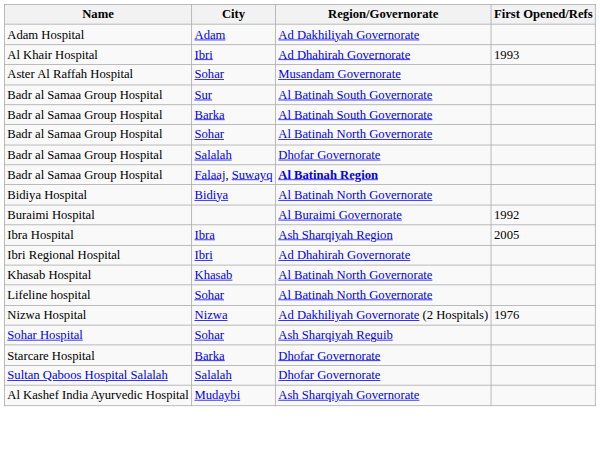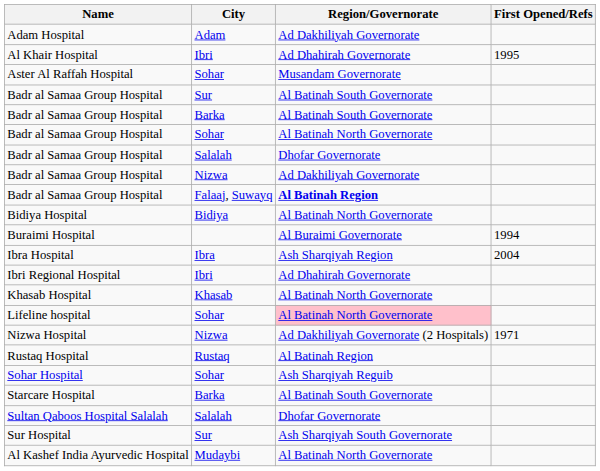Al Khair Hospital | First Opened/Refs: 1993 -> 1995
+ row: Badr al Samaa Group Hospital | Nizwa | Ad Dakhiliyah Governorate
Buraimi Hospital | First Opened/Refs: 1992 -> 1994
Ibra Hospital | First Opened/Refs: 2005 -> 2004
Lifeline hospital | Region/Governorate: no background -> pink background
Nizwa Hospital | First Opened/Refs: 1976 -> 1971
+ row: Rustaq Hospital | Rustaq | Al Batinah Region
Starcare Hospital | Region/Governorate: Dhofar Governorate -> Al Batinah South Governorate
+ row: Sur Hospital | Sur | Ash Sharqiyah South Governorate
Al Kashef India Ayurvedic Hospital | Region/Governorate: Ash Sharqiyah Governorate -> Al Batinah North Governorate
